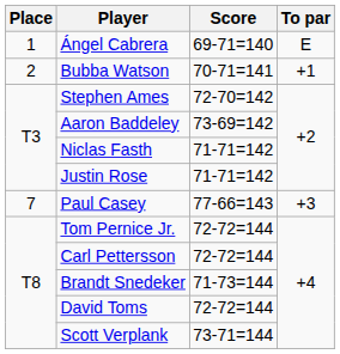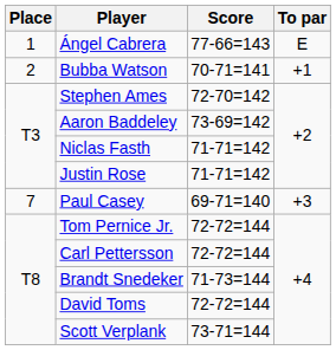Ángel Cabrera | Score: 69-71=140 -> 77-66=143
Paul Casey | Score: 77-66=143 -> 69-71=140
